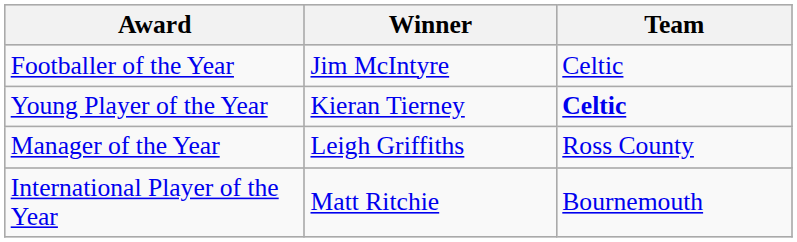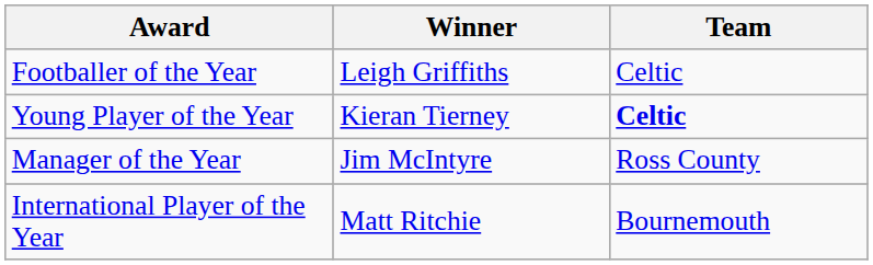Footballer of the Year | Winner: Jim McIntyre -> Leigh Griffiths
Manager of the Year | Winner: Leigh Griffiths -> Jim McIntyre
